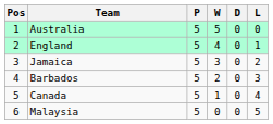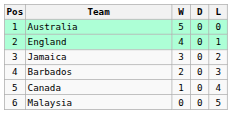- column: P | 5 | 5 | 5 | 5 | 5 | 5
